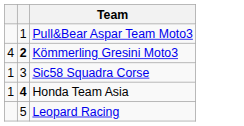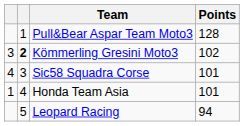+ column: Points | 128 | 102 | 101 | 101 | 94
Kömmerling Gresini Moto3 | column 1: 4 -> 3
Sic58 Squadra Corse | column 1: 1 -> 4
Honda Team Asia | column 2: bold -> normal
